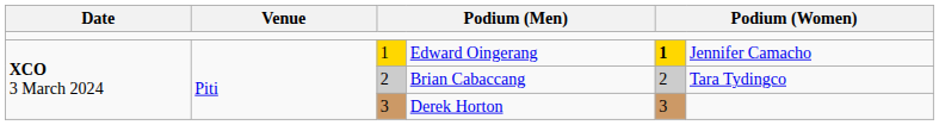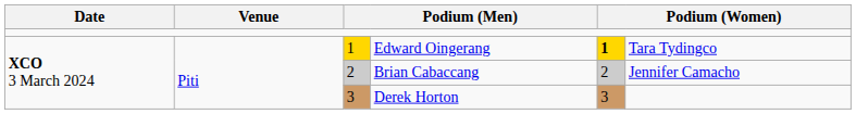Edward Oingerang | column 6: Jennifer Camacho -> Tara Tydingco
Brian Cabaccang | column 6: Tara Tydingco -> Jennifer Camacho
